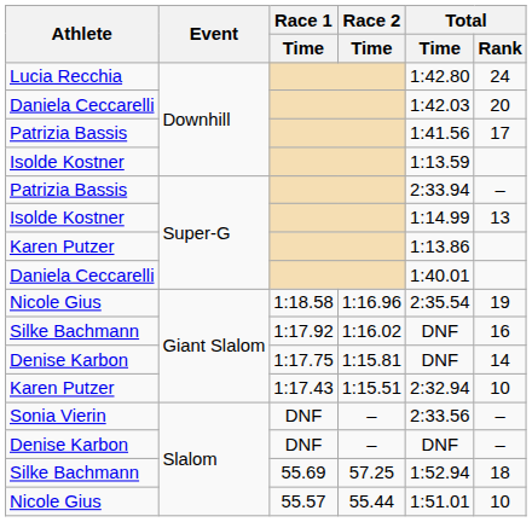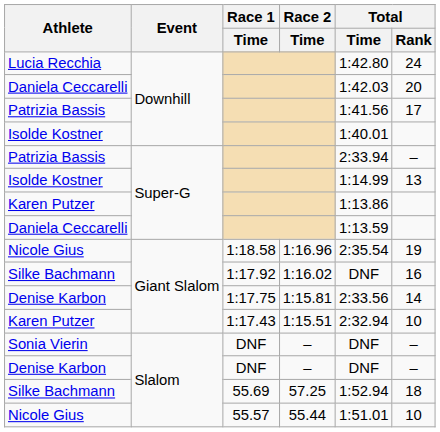Isolde Kostner / Downhill | Total / Time: 1:13.59 -> 1:40.01
Daniela Ceccarelli / Super-G | Total / Time: 1:40.01 -> 1:13.59
Denise Karbon / Giant Slalom | Total / Time: DNF -> 2:33.56
Sonia Vierin | Total / Time: 2:33.56 -> DNF
